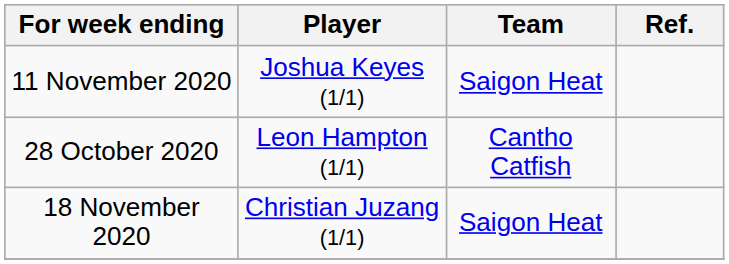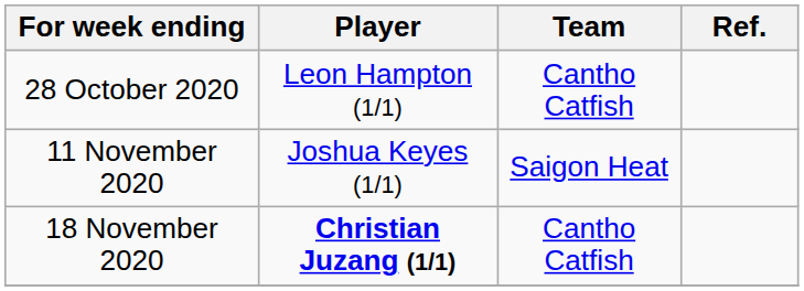rows swapped: 28 October 2020 <-> 11 November 2020
18 November 2020 | Player: normal -> bold
18 November 2020 | Team: Saigon Heat -> Cantho Catfish
